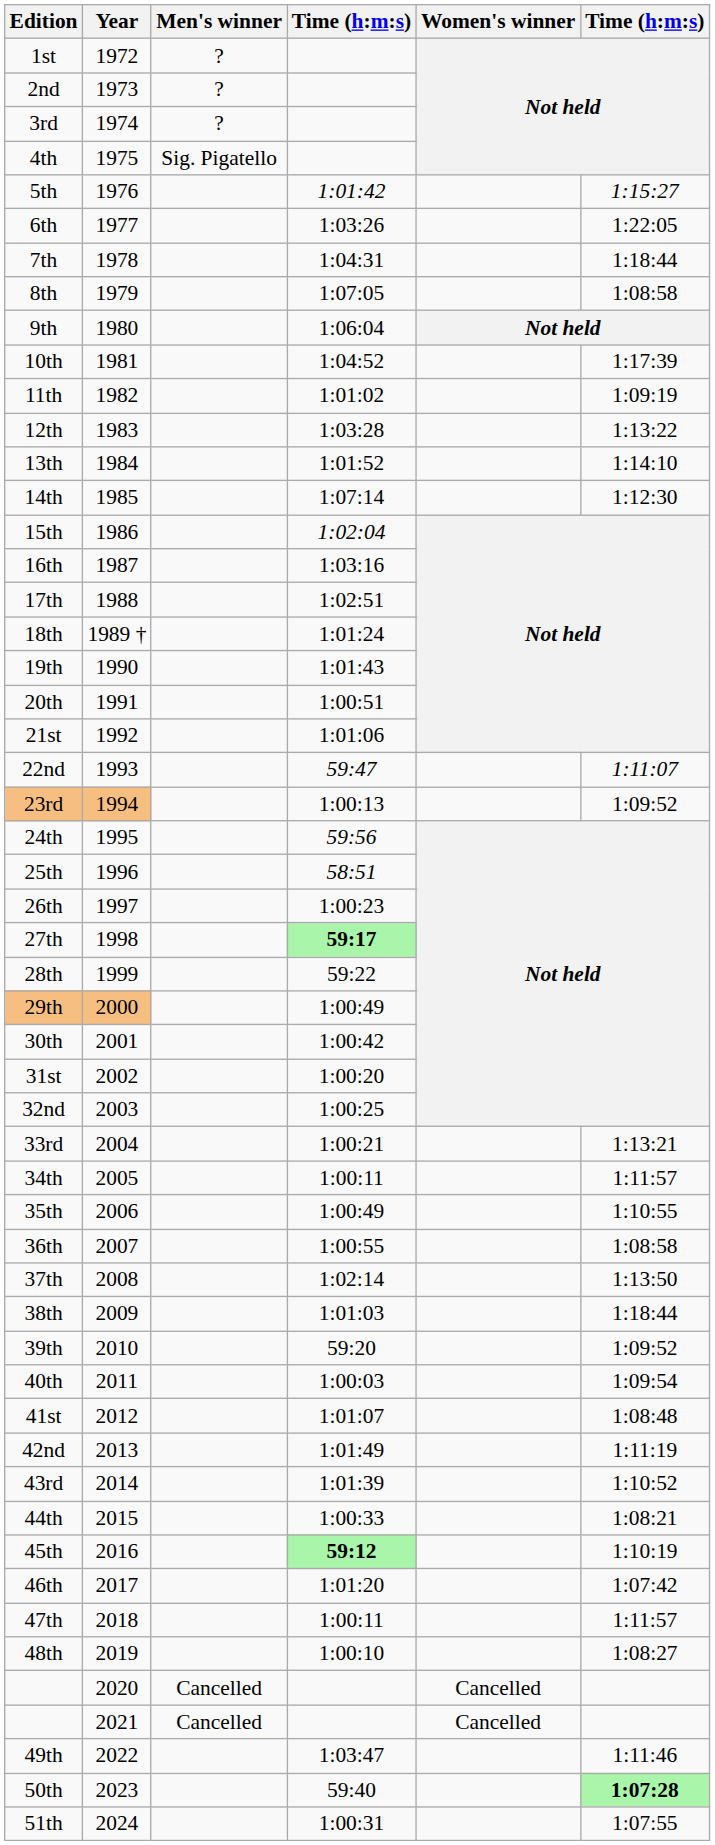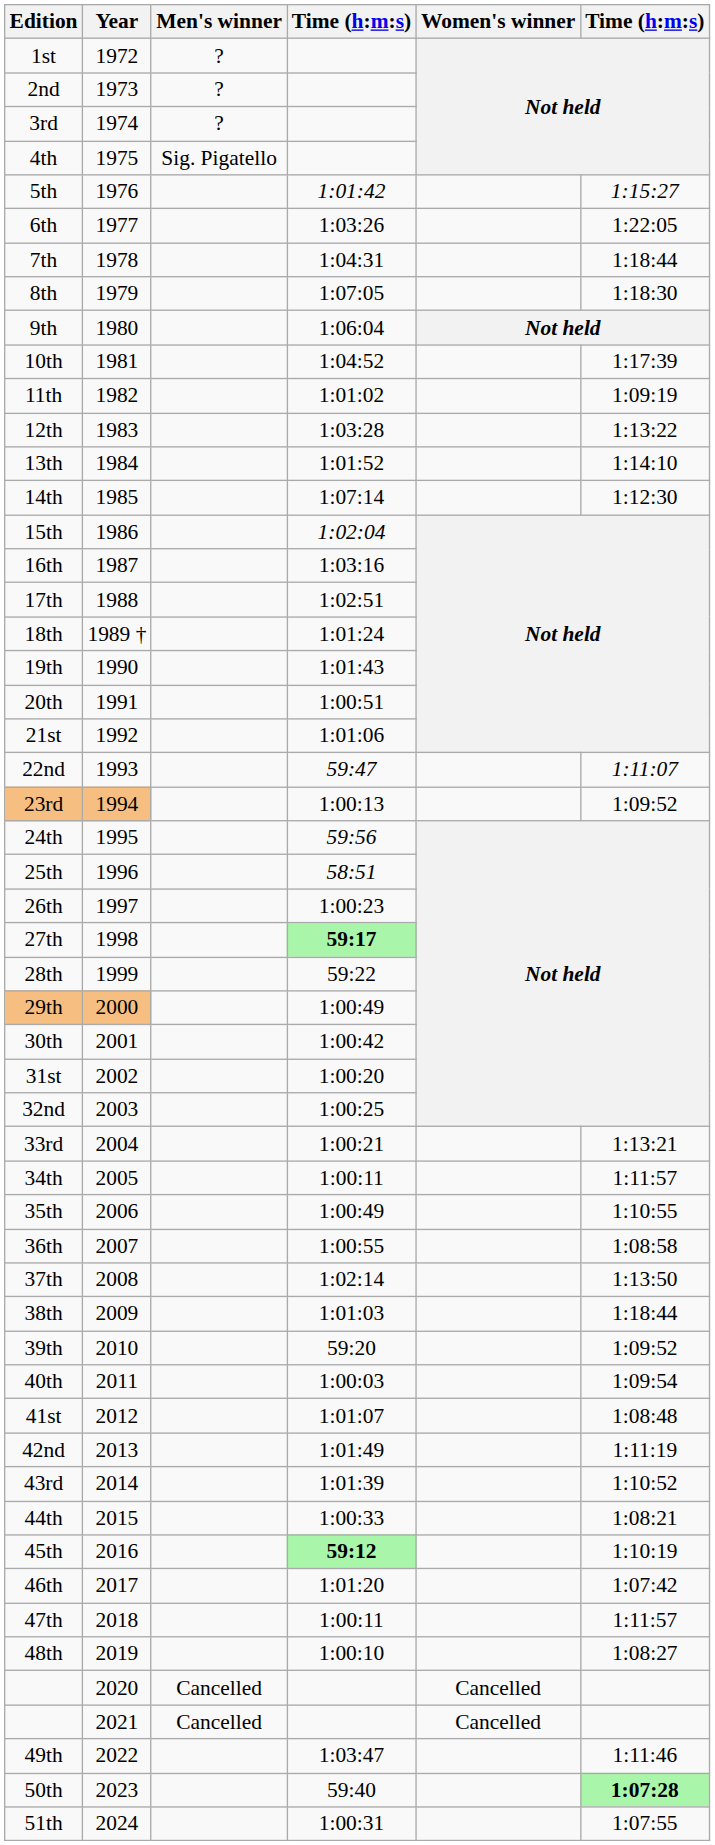8th | column 6: 1:08:58 -> 1:18:30
